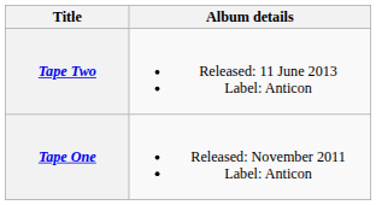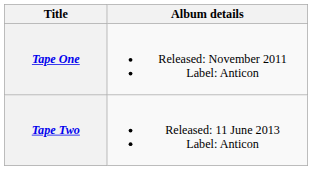rows swapped: Tape One <-> Tape Two
